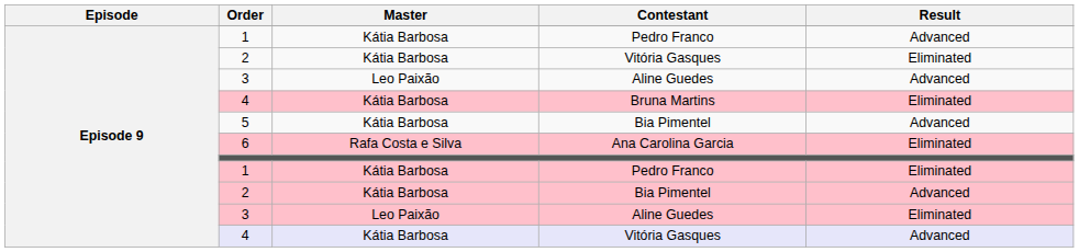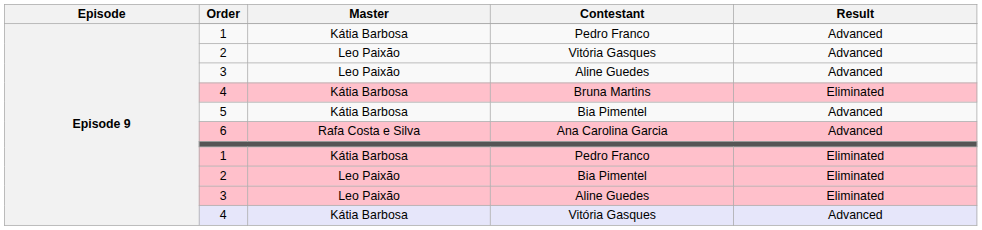2 / Vitória Gasques | Master: Kátia Barbosa -> Leo Paixão
2 / Vitória Gasques | Result: Eliminated -> Advanced
6 | Result: Eliminated -> Advanced
2 / Bia Pimentel | Master: Kátia Barbosa -> Leo Paixão
2 / Bia Pimentel | Result: Advanced -> Eliminated
